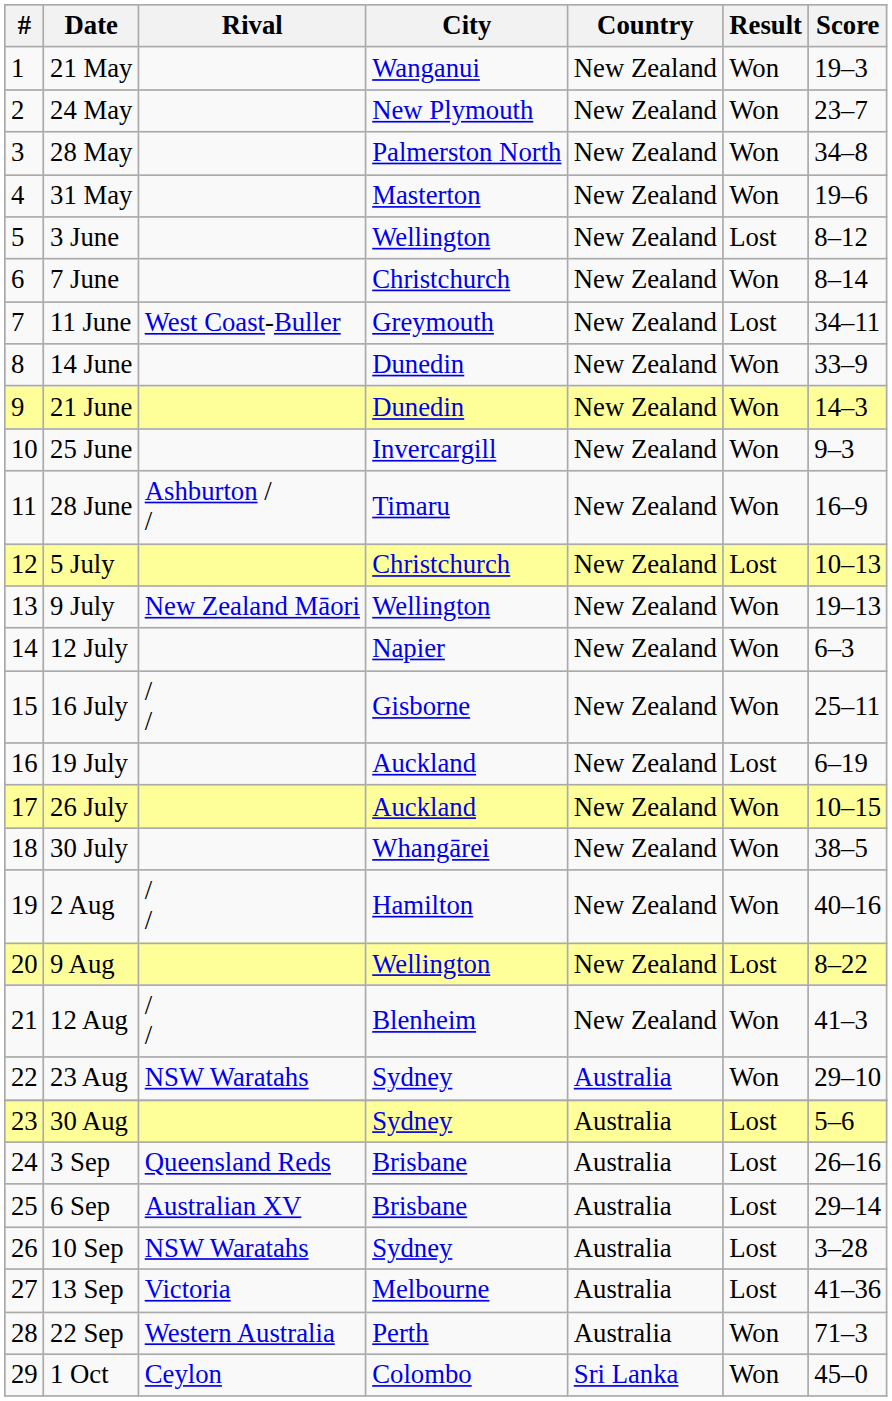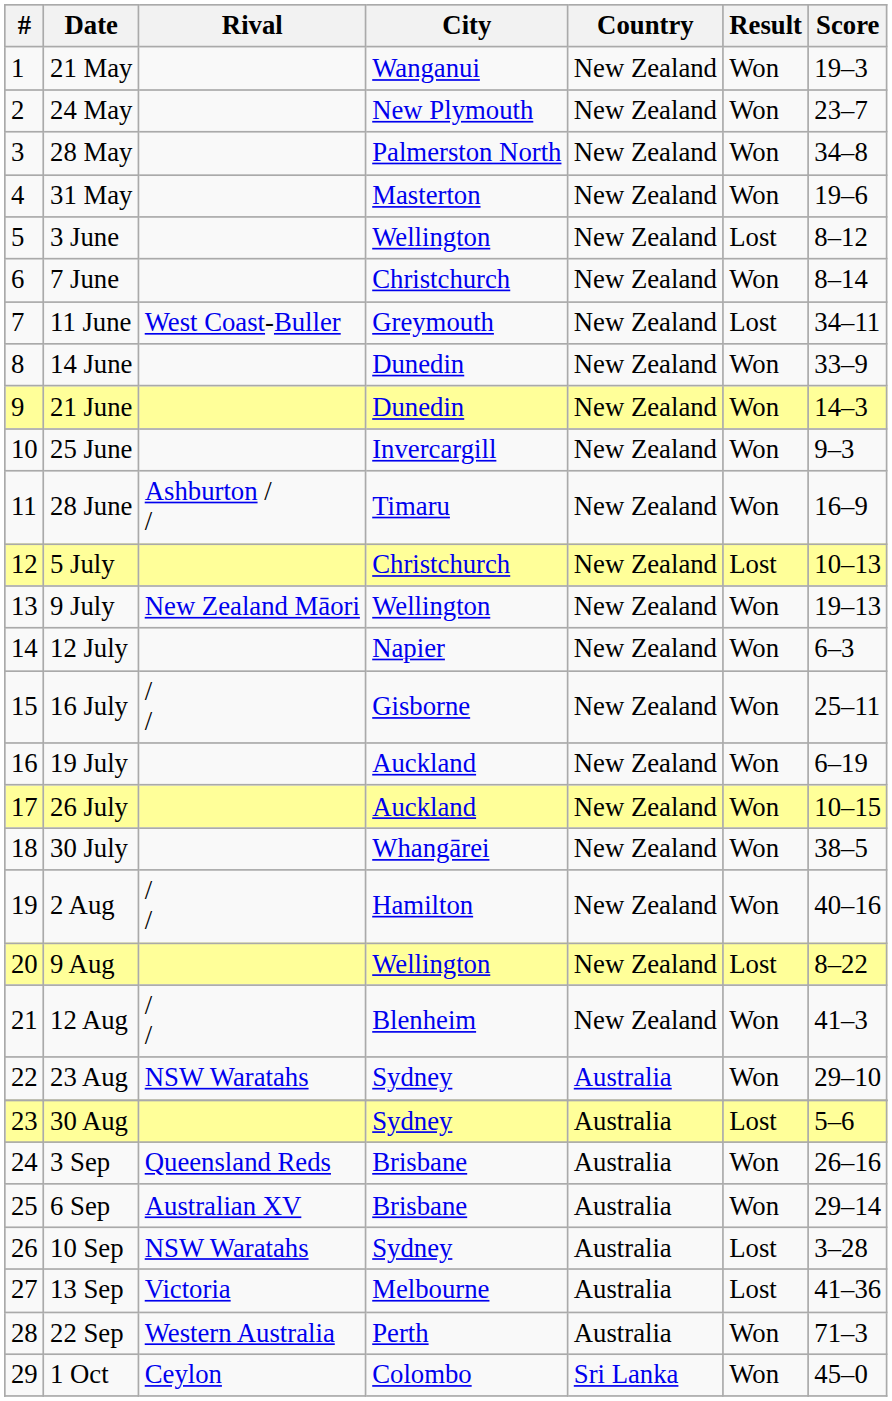19 July | Result: Lost -> Won
3 Sep | Result: Lost -> Won
6 Sep | Result: Lost -> Won
